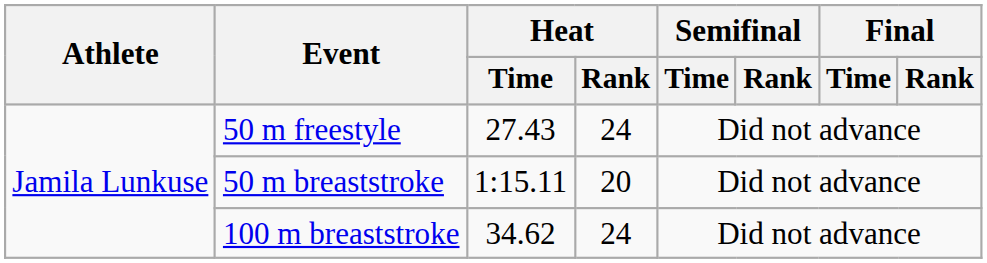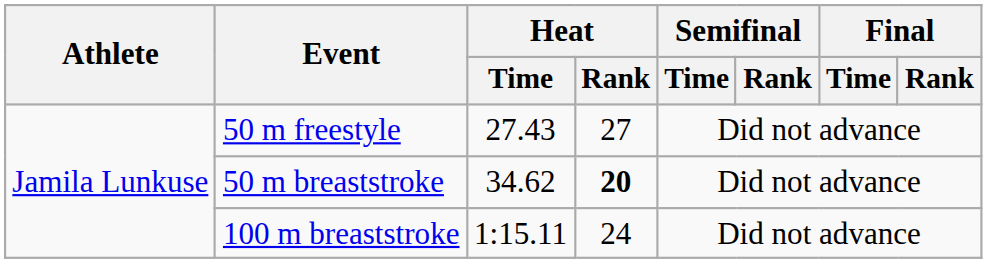50 m freestyle | Heat / Rank: 24 -> 27
50 m breaststroke | Heat / Time: 1:15.11 -> 34.62
50 m breaststroke | Heat / Rank: normal -> bold
100 m breaststroke | Heat / Time: 34.62 -> 1:15.11
